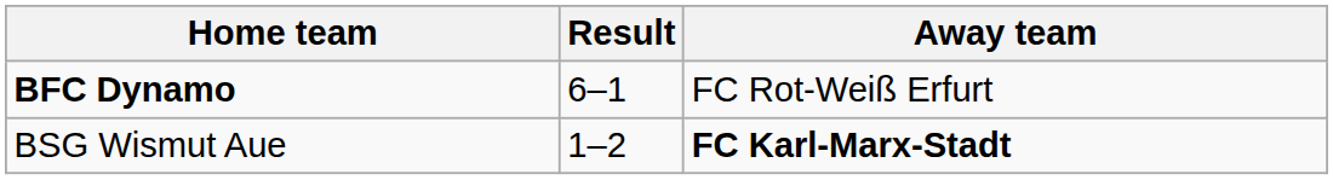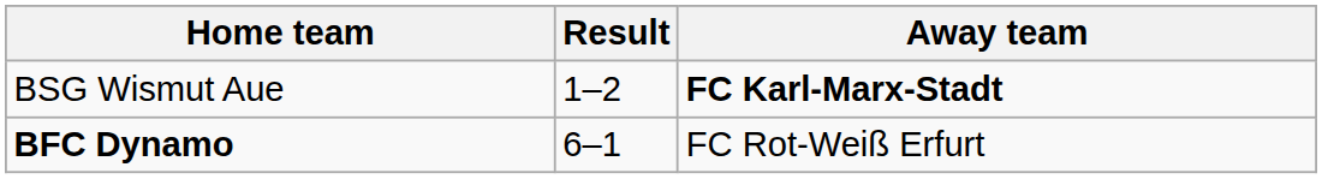rows swapped: BFC Dynamo <-> BSG Wismut Aue
